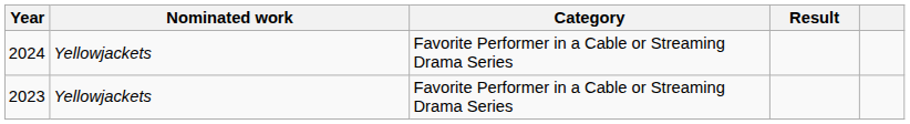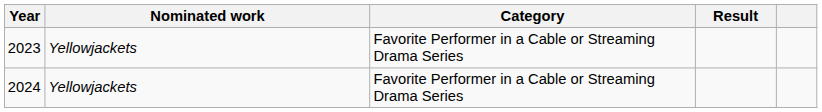rows swapped: 2023 <-> 2024
